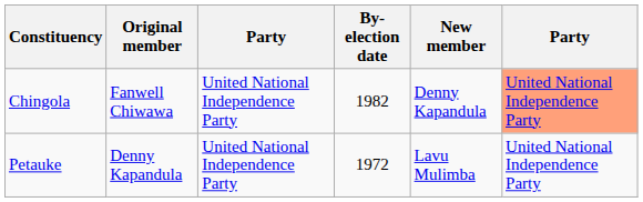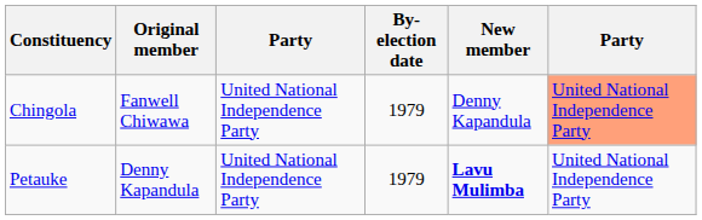Chingola | By-election date: 1982 -> 1979
Petauke | By-election date: 1972 -> 1979
Petauke | New member: normal -> bold
